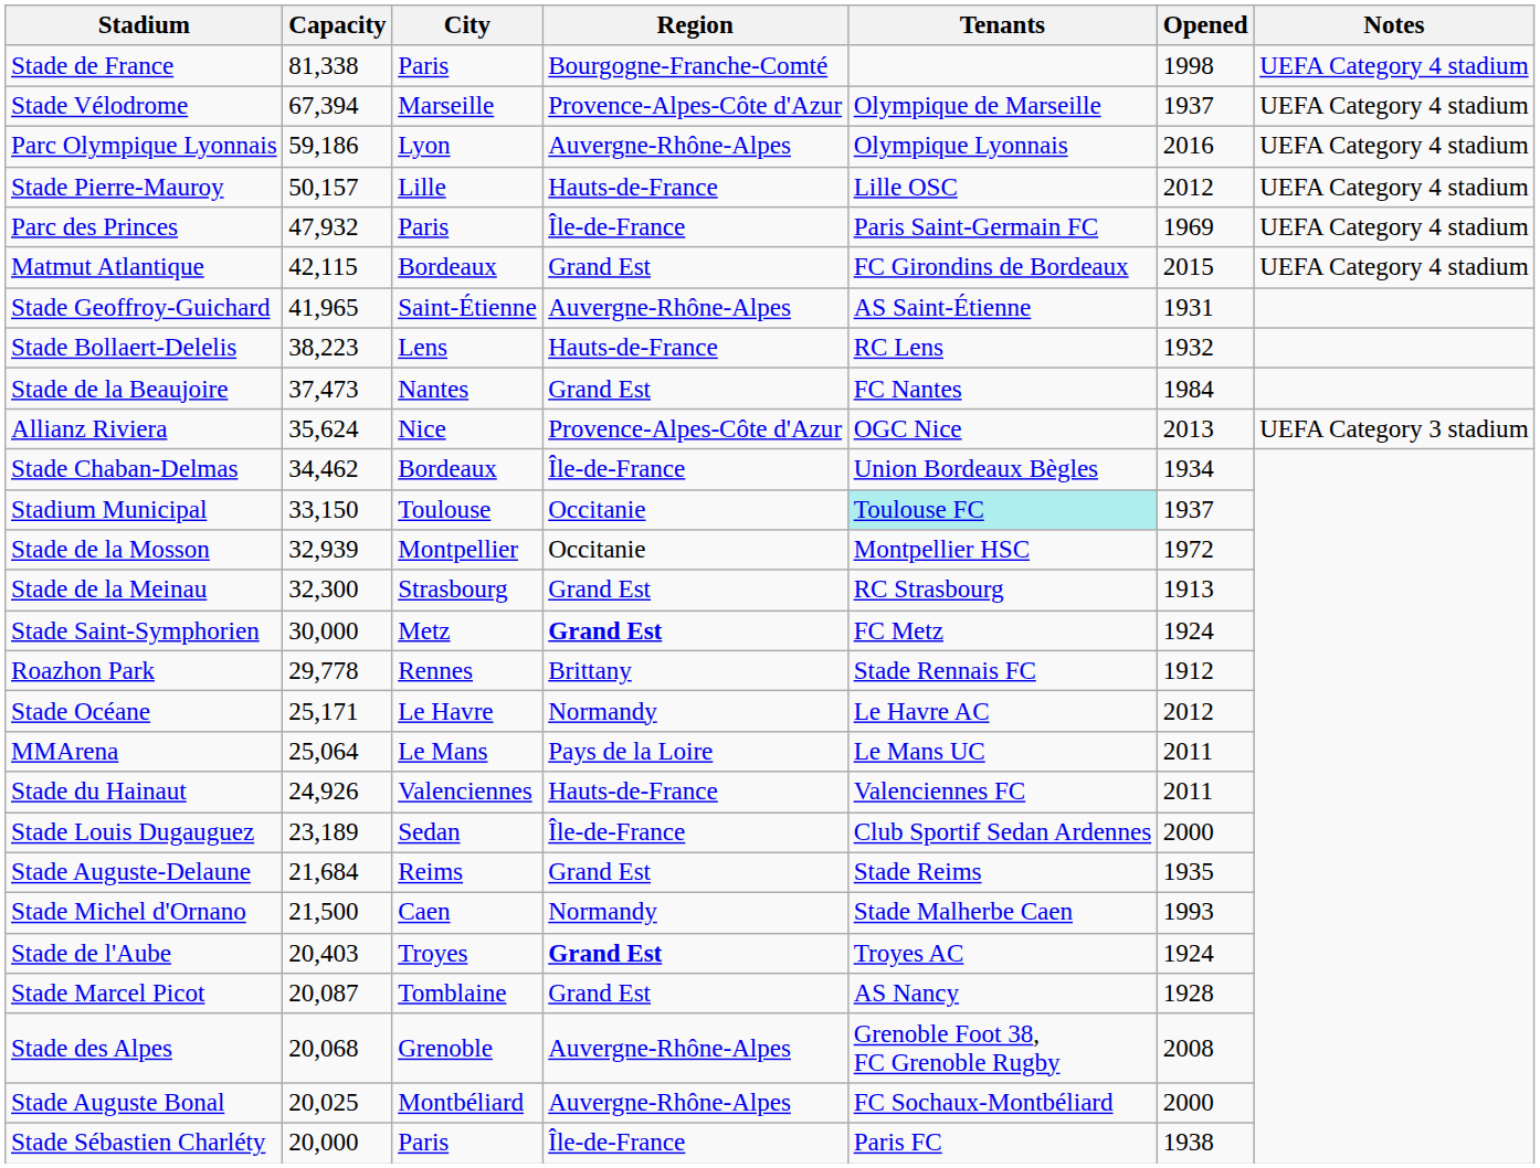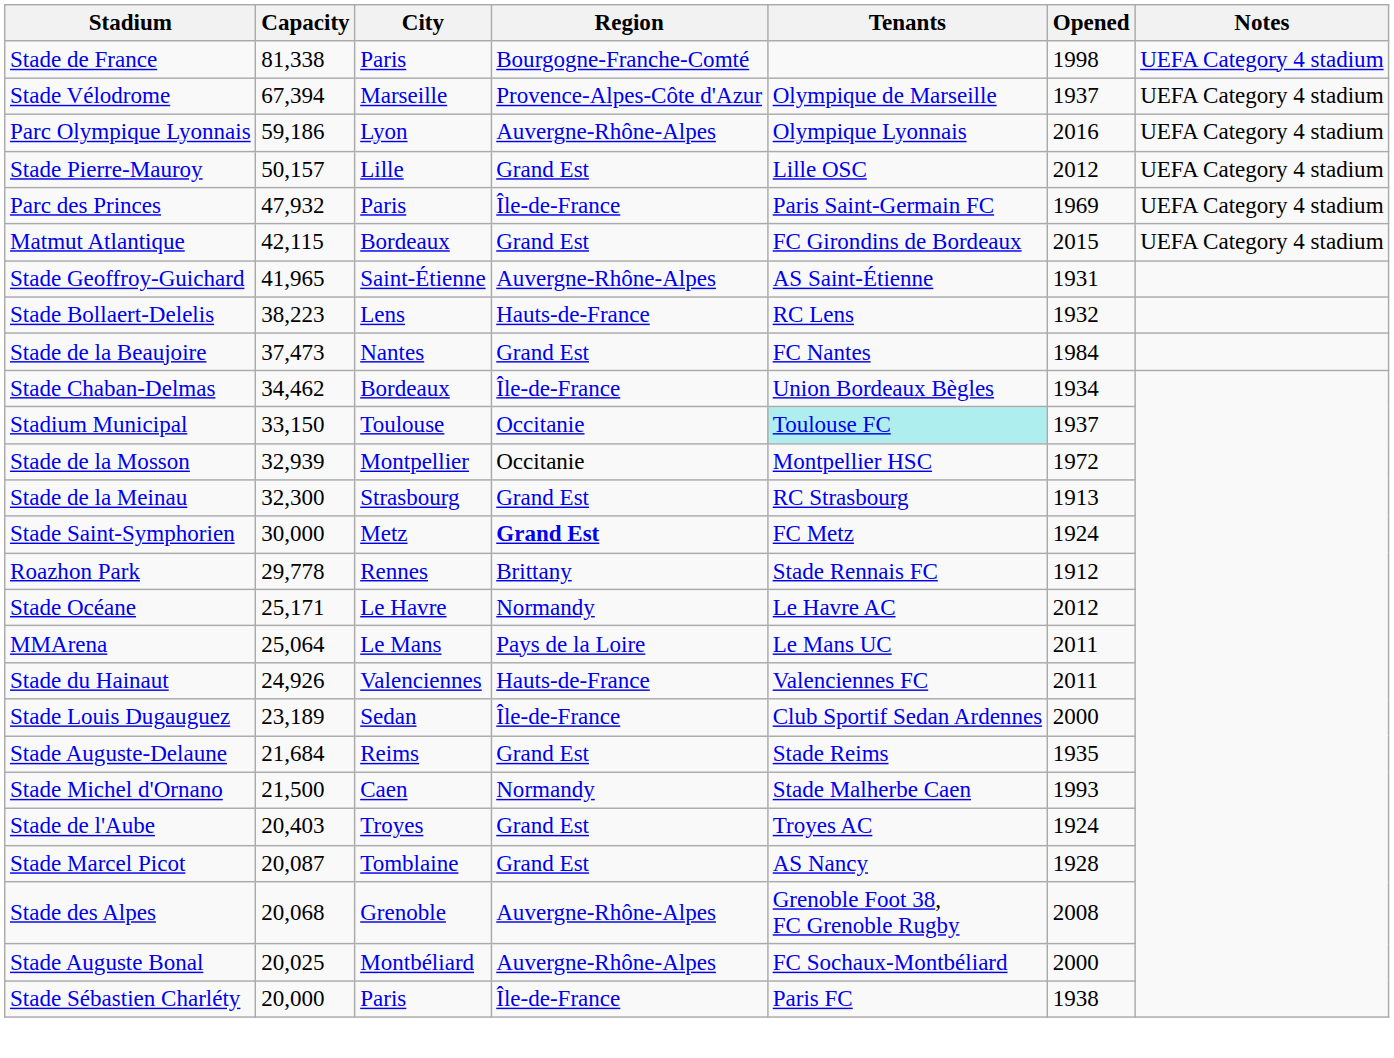Stade Pierre-Mauroy | Region: Hauts-de-France -> Grand Est
- row: Allianz Riviera | 35,624 | Nice | Provence-Alpes-Côte d'Azur | OGC Nice | 2013 | UEFA Category 3 stadium
Stade de l'Aube | Region: bold -> normal
